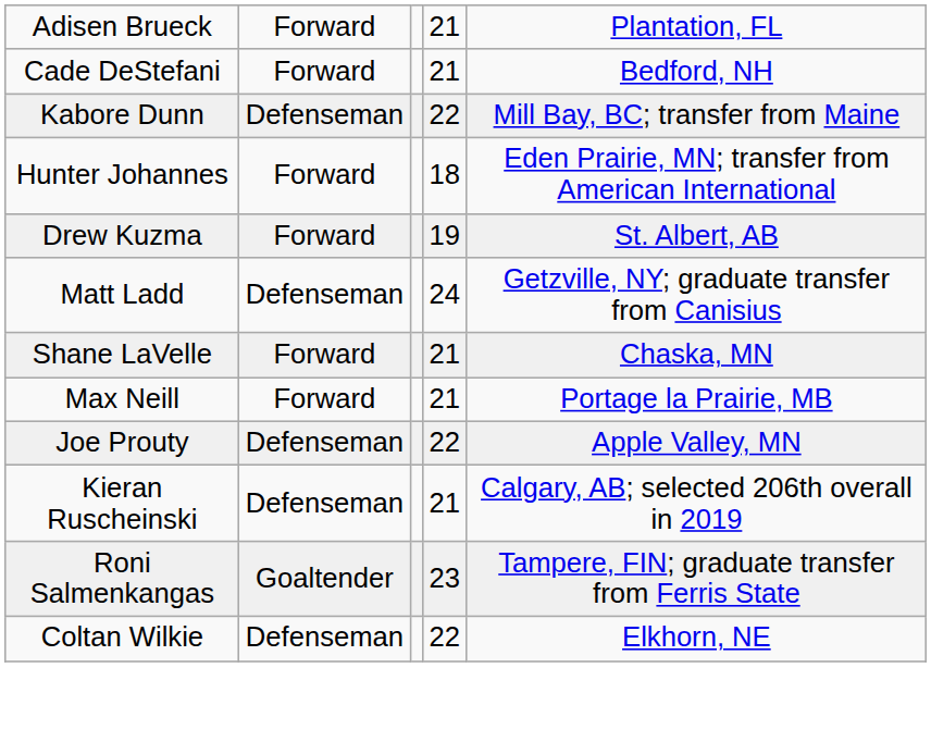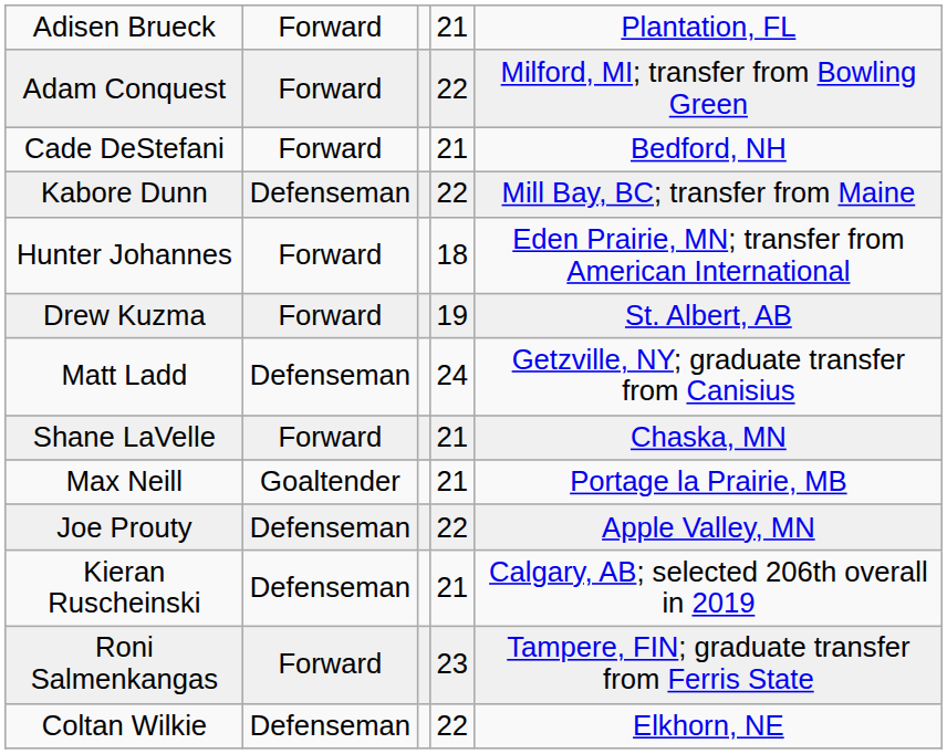+ row: Adam Conquest | Forward | 22 | Milford, MI; transfer from Bowling Green
Max Neill | column 2: Forward -> Goaltender
Roni Salmenkangas | column 2: Goaltender -> Forward
